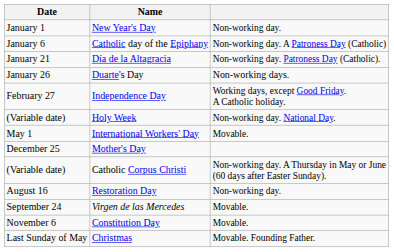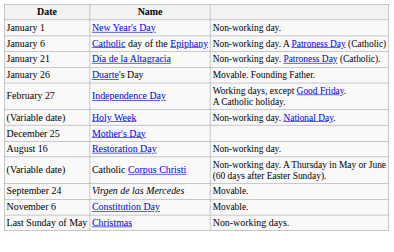Duarte's Day | column 3: Non-working days. -> Movable. Founding Father.
- row: May 1 | International Workers' Day | Movable.
rows swapped: Catholic Corpus Christi <-> Restoration Day
Christmas | column 3: Movable. Founding Father. -> Non-working days.
